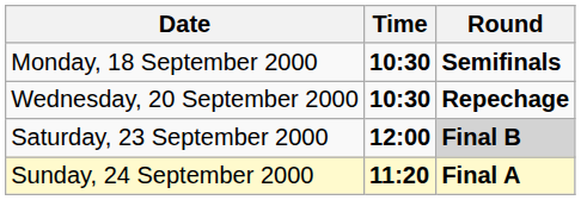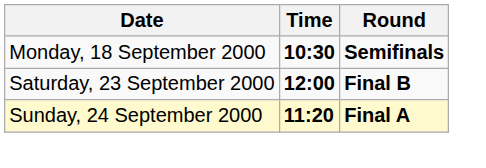- row: Wednesday, 20 September 2000 | 10:30 | Repechage
Saturday, 23 September 2000 | Round: lightgrey background -> no background
